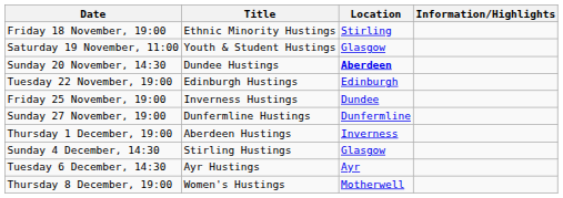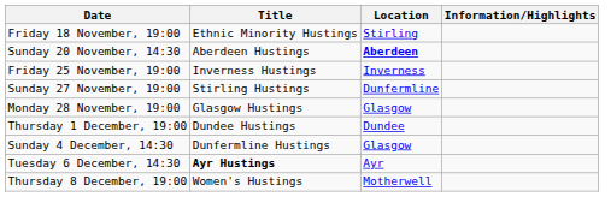- row: Saturday 19 November, 11:00 | Youth & Student Hustings | Glasgow
Sunday 20 November, 14:30 | Title: Dundee Hustings -> Aberdeen Hustings
- row: Tuesday 22 November, 19:00 | Edinburgh Hustings | Edinburgh
Friday 25 November, 19:00 | Location: Dundee -> Inverness
Sunday 27 November, 19:00 | Title: Dunfermline Hustings -> Stirling Hustings
+ row: Monday 28 November, 19:00 | Glasgow Hustings | Glasgow
Thursday 1 December, 19:00 | Title: Aberdeen Hustings -> Dundee Hustings
Thursday 1 December, 19:00 | Location: Inverness -> Dundee
Sunday 4 December, 14:30 | Title: Stirling Hustings -> Dunfermline Hustings
Tuesday 6 December, 14:30 | Title: normal -> bold
